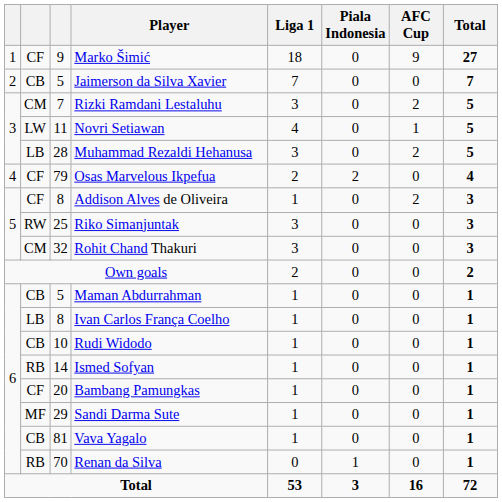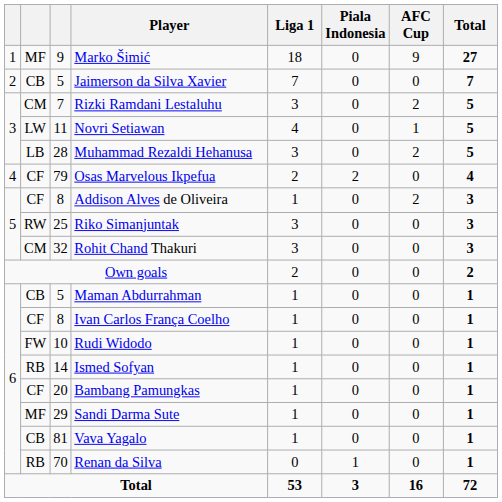Marko Šimić | column 2: CF -> MF
Ivan Carlos França Coelho | column 2: LB -> CF
Rudi Widodo | column 2: CB -> FW
